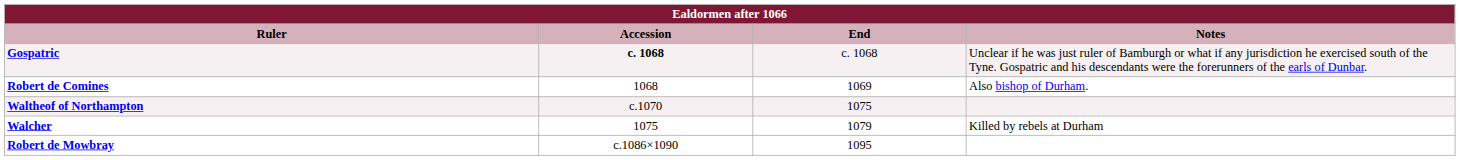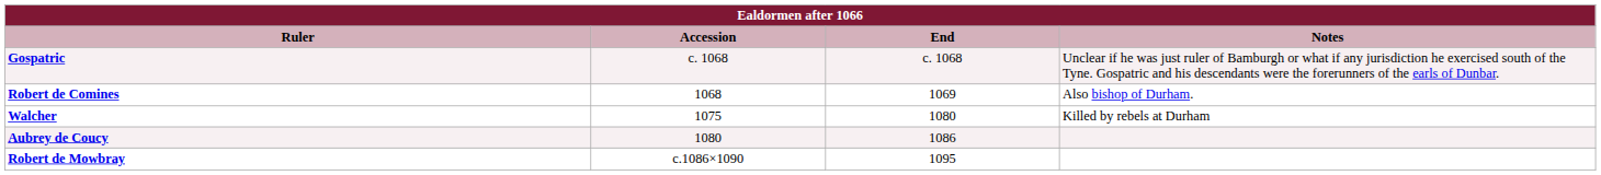Gospatric | Accession: bold -> normal
- row: Waltheof of Northampton | c.1070 | 1075
Walcher | End: 1079 -> 1080
+ row: Aubrey de Coucy | 1080 | 1086
